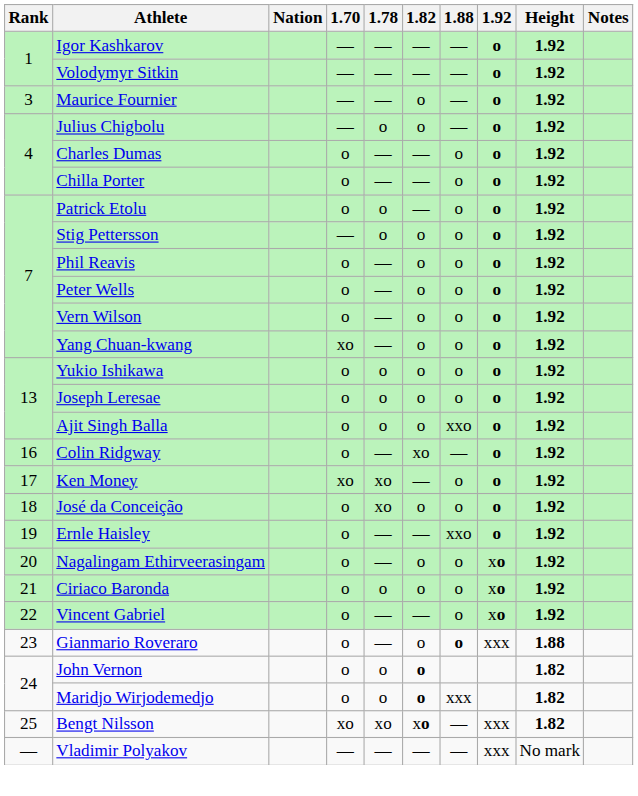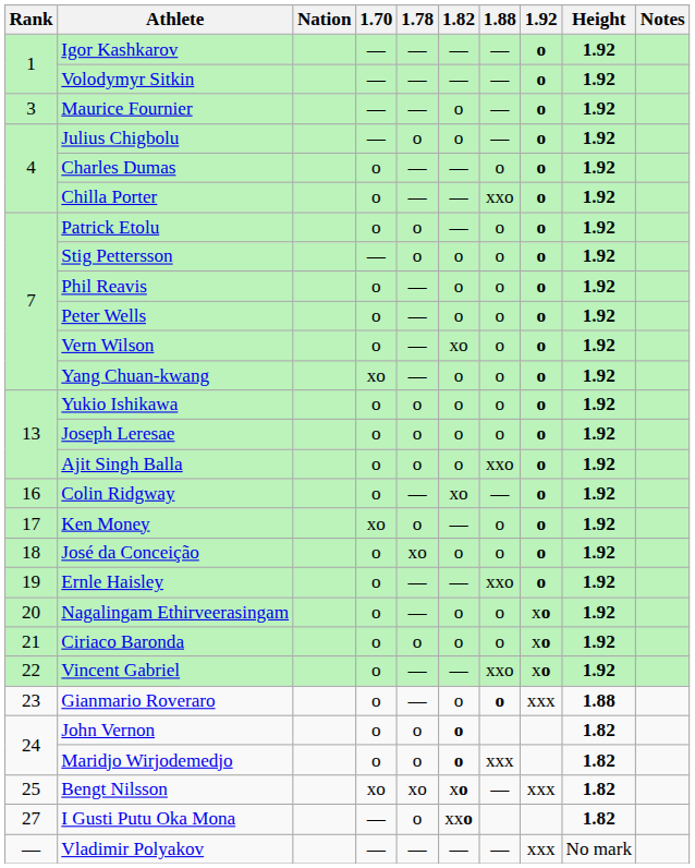Chilla Porter | 1.88: o -> xxo
Vern Wilson | 1.82: o -> xo
Ken Money | 1.78: xo -> o
Vincent Gabriel | 1.88: o -> xxo
+ row: 27 | I Gusti Putu Oka Mona | — | o | xxo | 1.82
